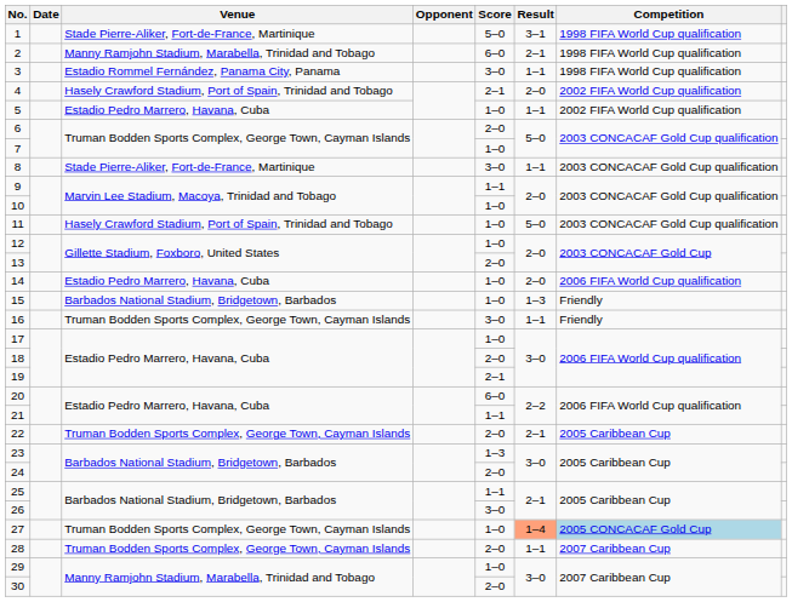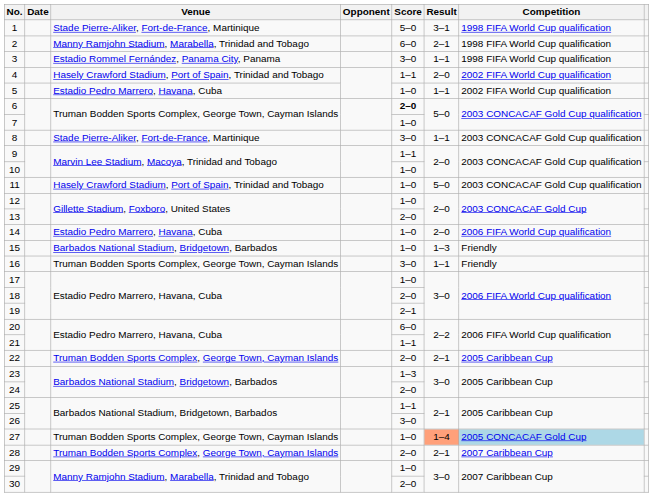4 | Score: 2–1 -> 1–1
6 | Score: normal -> bold
28 | Result: 1–1 -> 2–1
